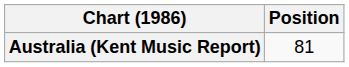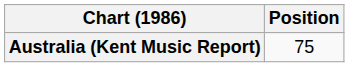Australia (Kent Music Report) | Position: 81 -> 75
